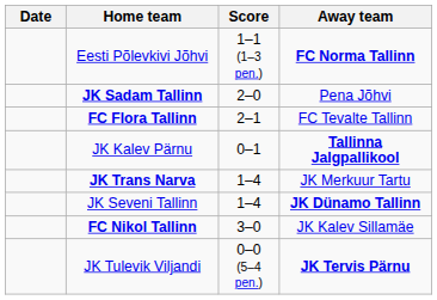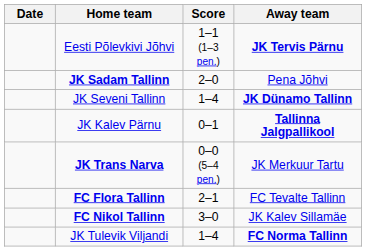Eesti Põlevkivi Jõhvi | Away team: FC Norma Tallinn -> JK Tervis Pärnu
rows swapped: FC Flora Tallinn <-> JK Seveni Tallinn
JK Trans Narva | Score: 1–4 -> 0–0 (5–4 pen.)
JK Tulevik Viljandi | Score: 0–0 (5–4 pen.) -> 1–4
JK Tulevik Viljandi | Away team: JK Tervis Pärnu -> FC Norma Tallinn
